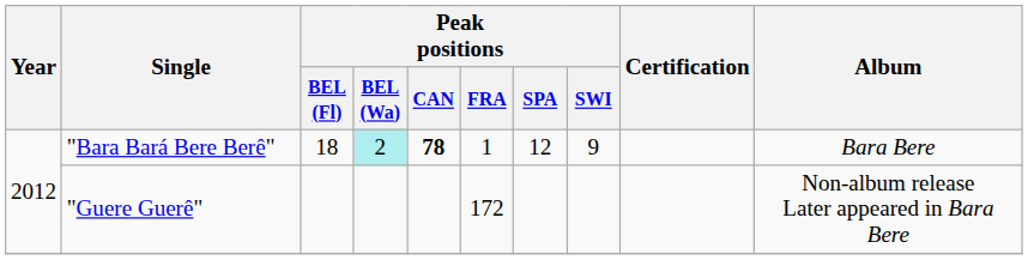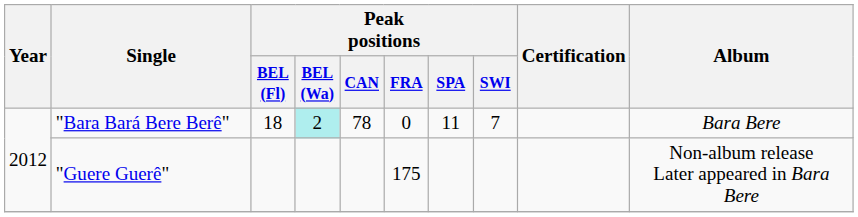"Bara Bará Bere Berê" | Peak positions / CAN: bold -> normal
"Bara Bará Bere Berê" | Peak positions / FRA: 1 -> 0
"Bara Bará Bere Berê" | Peak positions / SPA: 12 -> 11
"Bara Bará Bere Berê" | Peak positions / SWI: 9 -> 7
"Guere Guerê" | Peak positions / FRA: 172 -> 175
